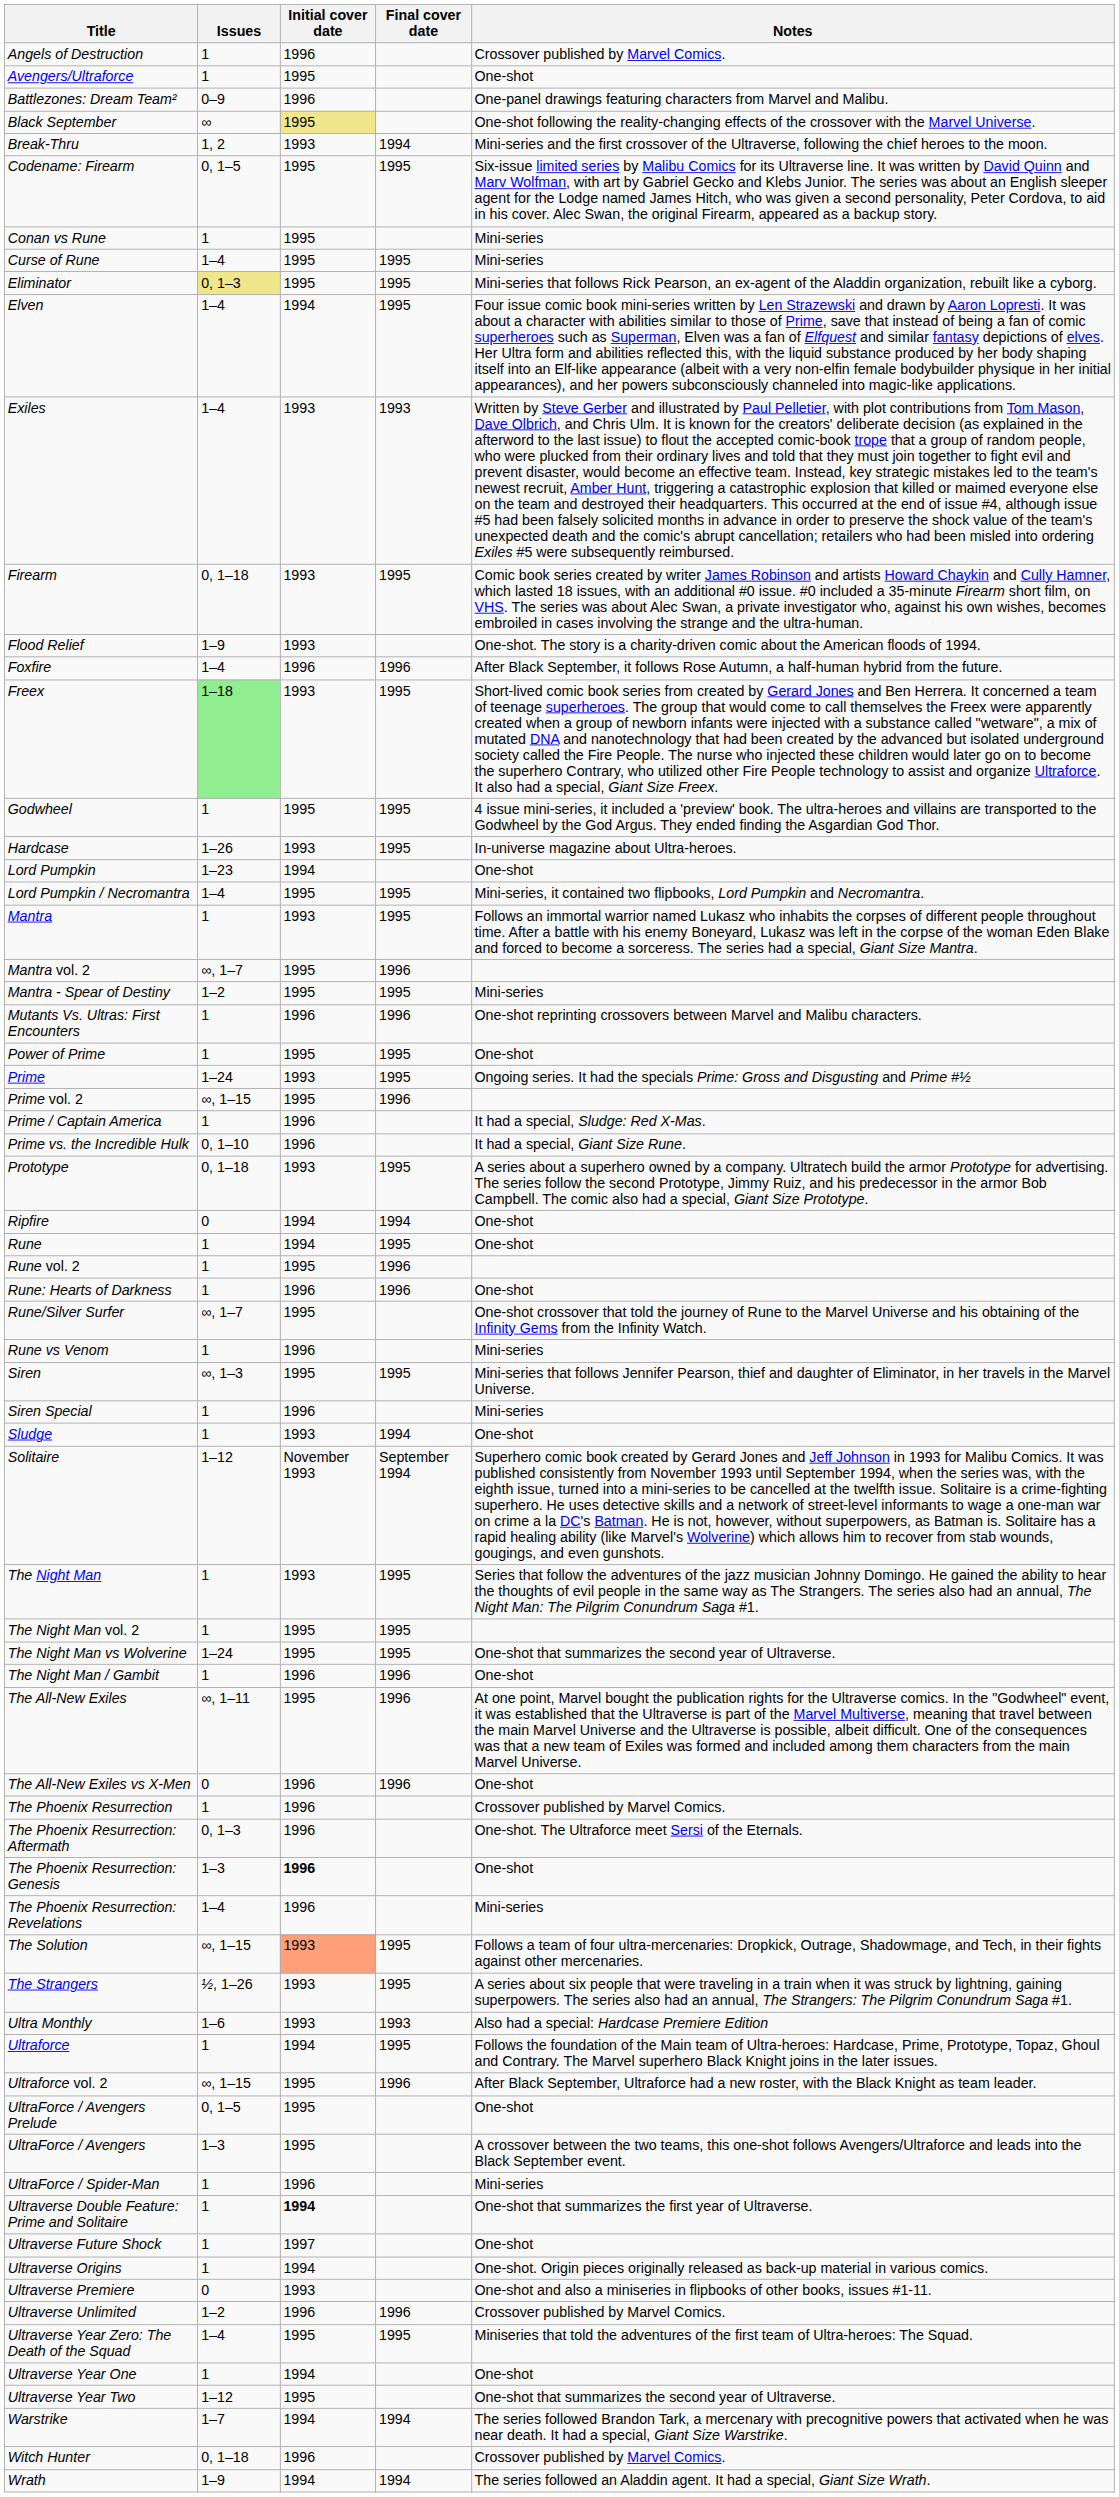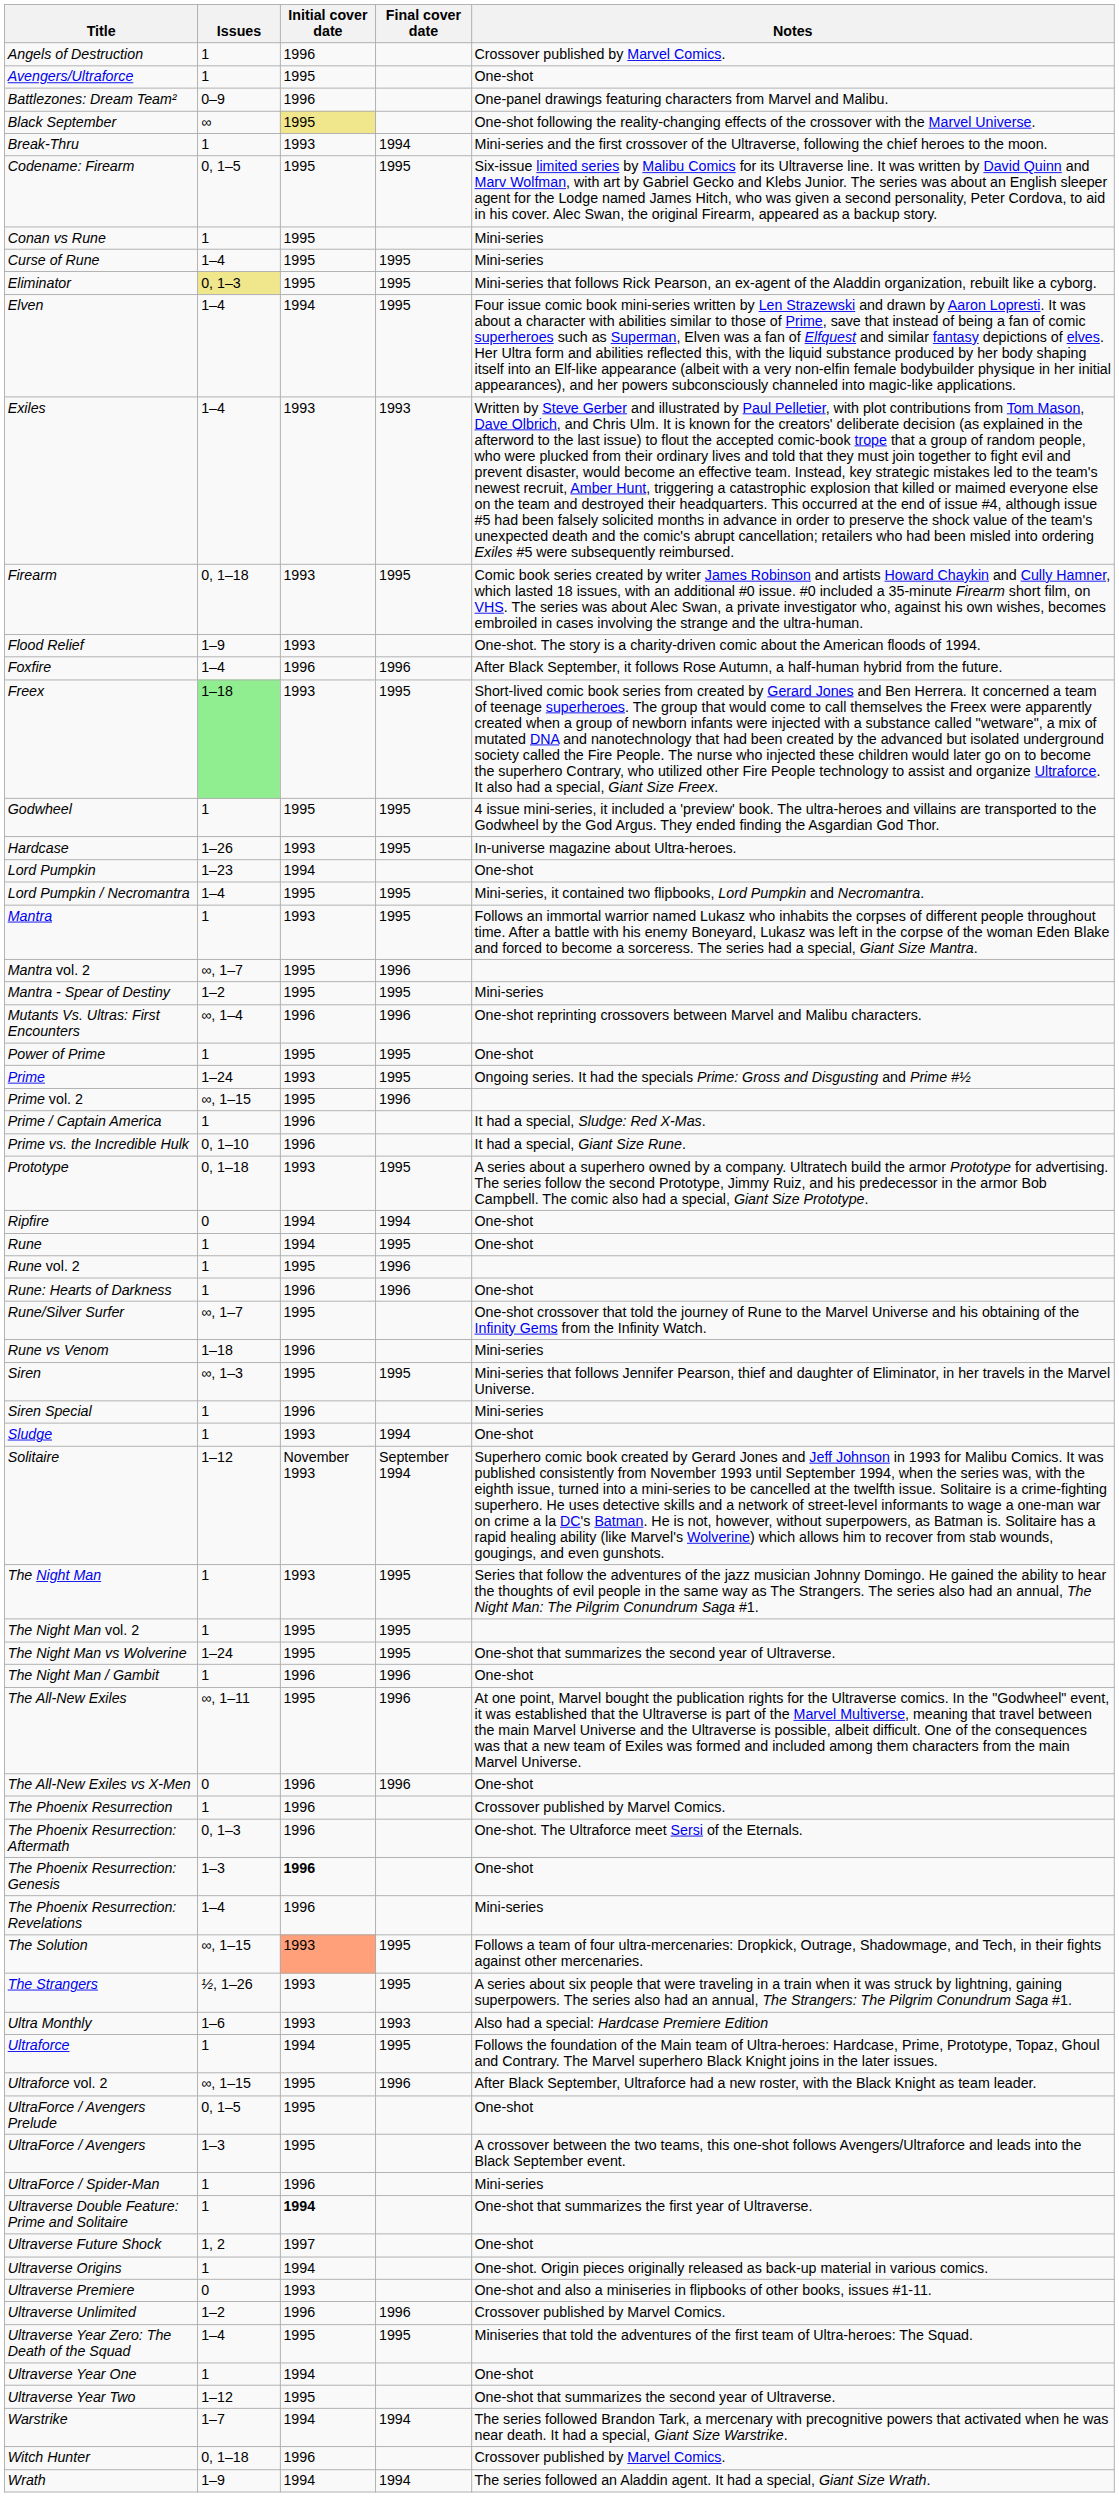Break-Thru | Issues: 1, 2 -> 1
Mutants Vs. Ultras: First Encounters | Issues: 1 -> ∞, 1–4
Rune vs Venom | Issues: 1 -> 1–18
Ultraverse Future Shock | Issues: 1 -> 1, 2
